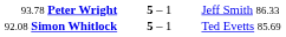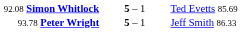rows swapped: 92.08 Simon Whitlock <-> 93.78 Peter Wright
